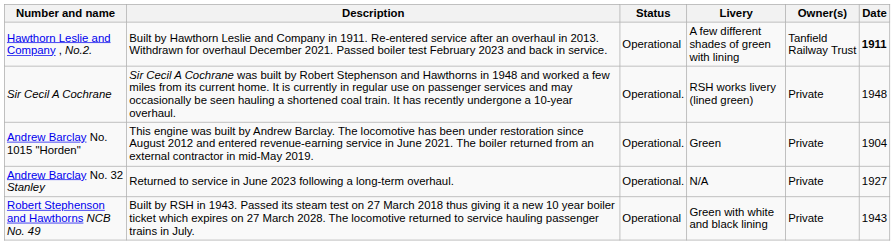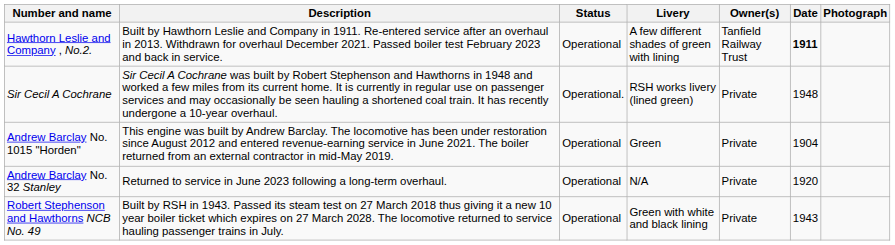+ column: Photograph
Andrew Barclay No. 1015 "Horden" | Status: Operational. -> Operational
Andrew Barclay No. 32 Stanley | Status: Operational. -> Operational
Andrew Barclay No. 32 Stanley | Date: 1927 -> 1920
